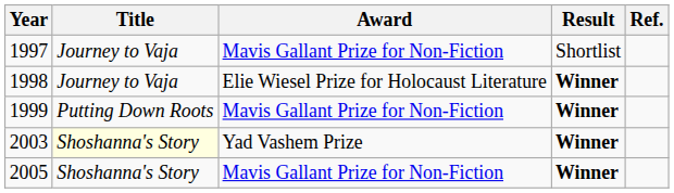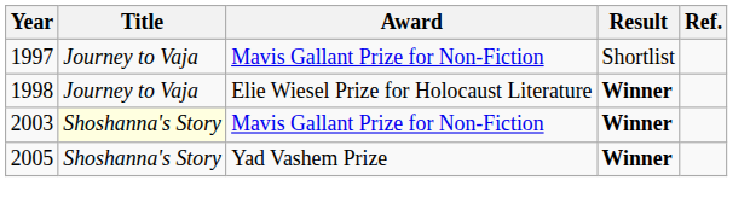- row: 1999 | Putting Down Roots | Mavis Gallant Prize for Non-Fiction | Winner
2003 | Award: Yad Vashem Prize -> Mavis Gallant Prize for Non-Fiction
2005 | Award: Mavis Gallant Prize for Non-Fiction -> Yad Vashem Prize
